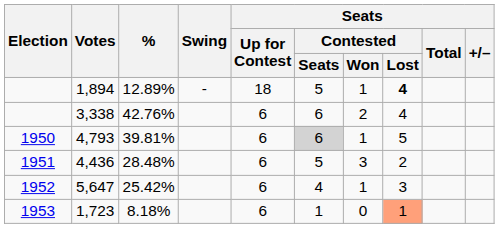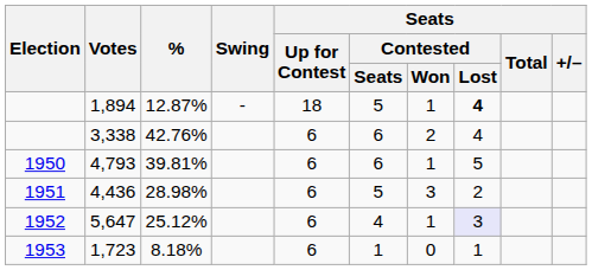1,894 | %: 12.89% -> 12.87%
4,793 | Seats / Contested / Seats: lightgrey background -> no background
4,436 | %: 28.48% -> 28.98%
5,647 | %: 25.42% -> 25.12%
5,647 | Seats / Contested / Lost: no background -> lavender background
1,723 | Seats / Contested / Lost: lightsalmon background -> no background
